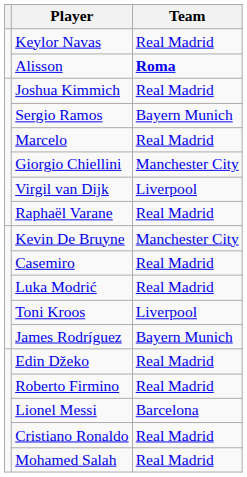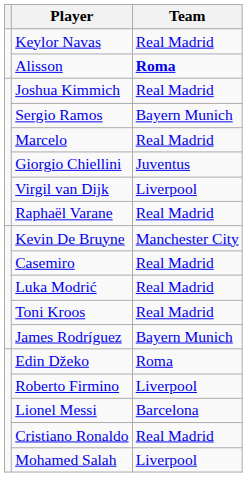Giorgio Chiellini | Team: Manchester City -> Juventus
Toni Kroos | Team: Liverpool -> Real Madrid
Edin Džeko | Team: Real Madrid -> Roma
Roberto Firmino | Team: Real Madrid -> Liverpool
Mohamed Salah | Team: Real Madrid -> Liverpool
